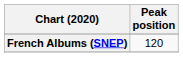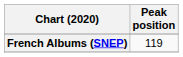French Albums (SNEP) | Peak position: 120 -> 119
